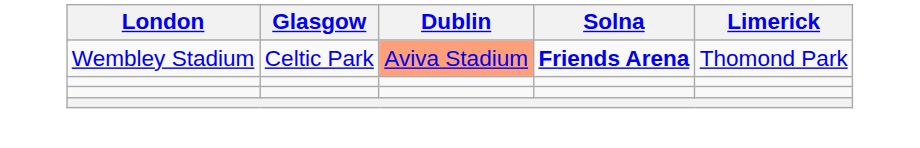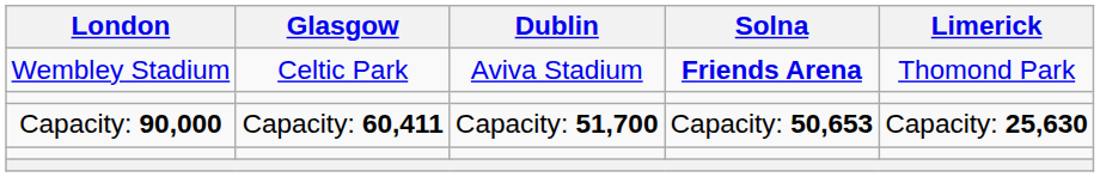Wembley Stadium | Dublin: lightsalmon background -> no background
+ row: Capacity: 90,000 | Capacity: 60,411 | Capacity: 51,700 | Capacity: 50,653 | Capacity: 25,630
